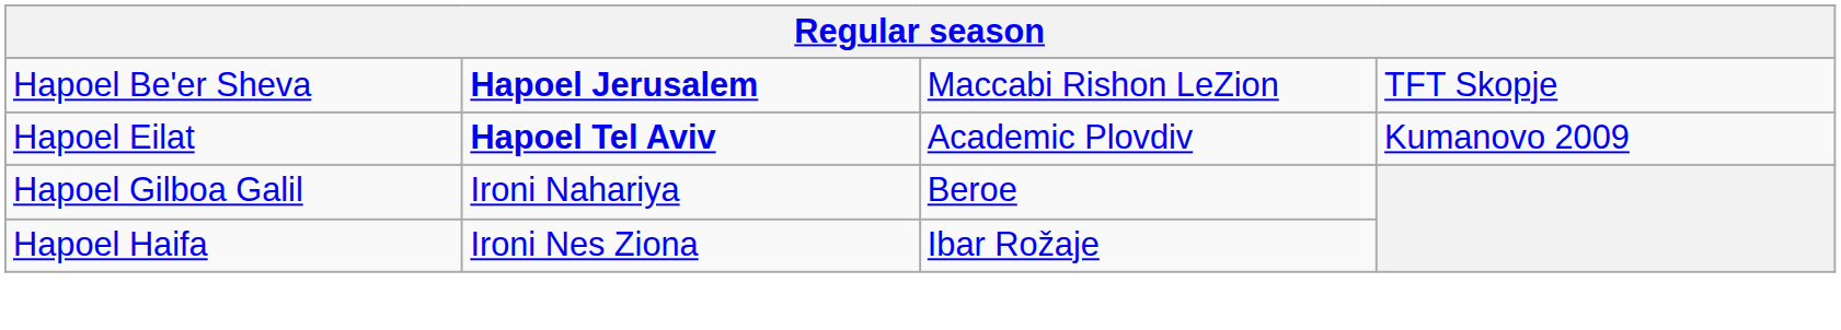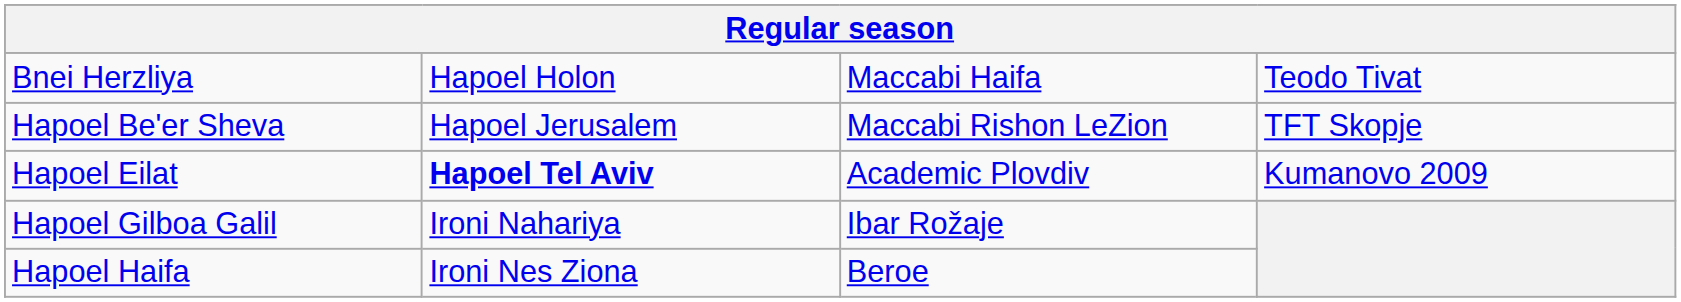+ row: Bnei Herzliya | Hapoel Holon | Maccabi Haifa | Teodo Tivat
Hapoel Be'er Sheva | column 2: bold -> normal
Hapoel Gilboa Galil | column 3: Beroe -> Ibar Rožaje
Hapoel Haifa | column 3: Ibar Rožaje -> Beroe
